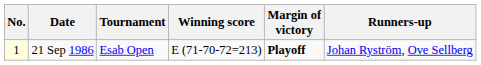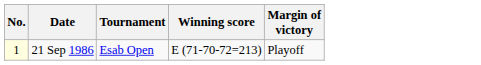- column: Runners-up | Johan Ryström, Ove Sellberg
21 Sep 1986 | Margin of victory: bold -> normal
